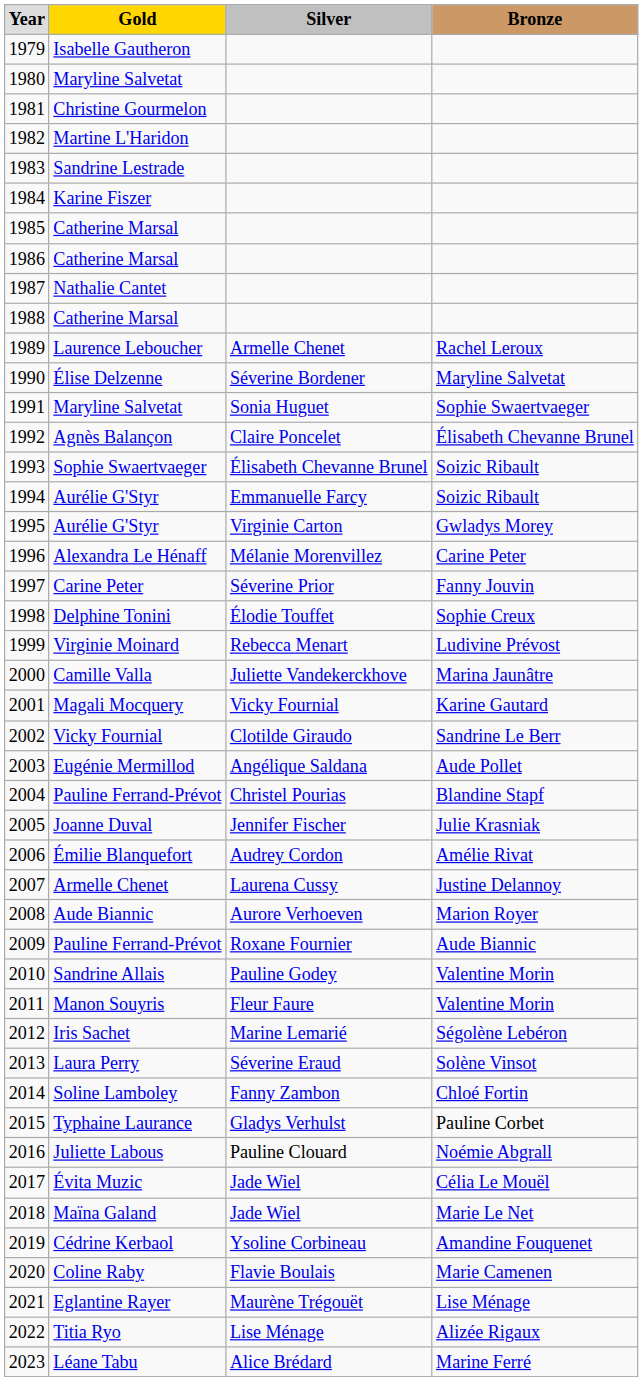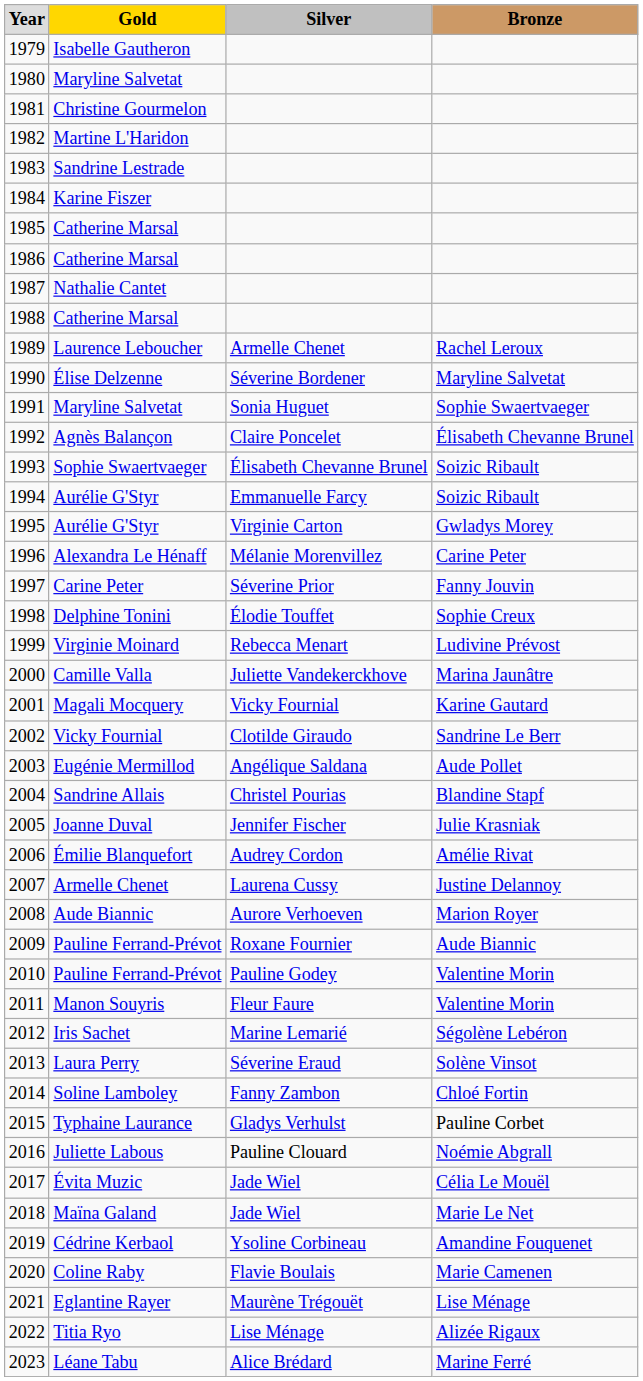2004 | column 2: Pauline Ferrand-Prévot -> Sandrine Allais
2010 | column 2: Sandrine Allais -> Pauline Ferrand-Prévot
